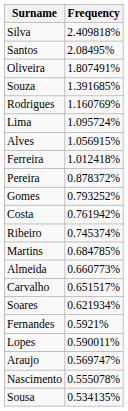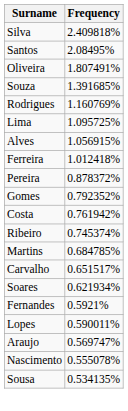Lima | Frequency: 1.095724% -> 1.095725%
Gomes | Frequency: 0.793252% -> 0.792352%
- row: Almeida | 0.660773%
